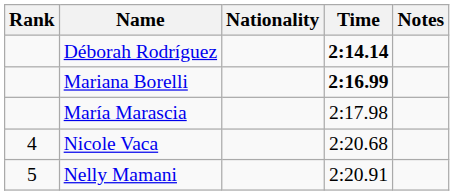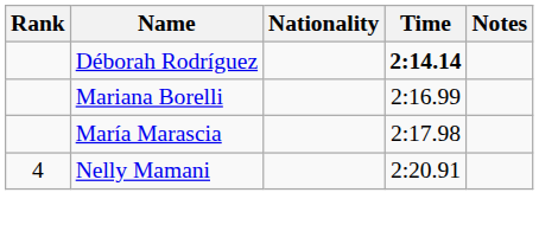Mariana Borelli | Time: bold -> normal
- row: 4 | Nicole Vaca | 2:20.68
Nelly Mamani | Rank: 5 -> 4
